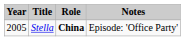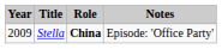Stella | Year: 2005 -> 2009
